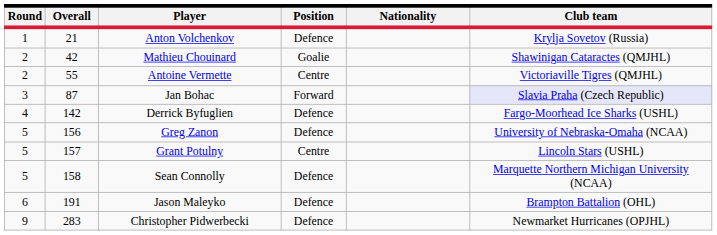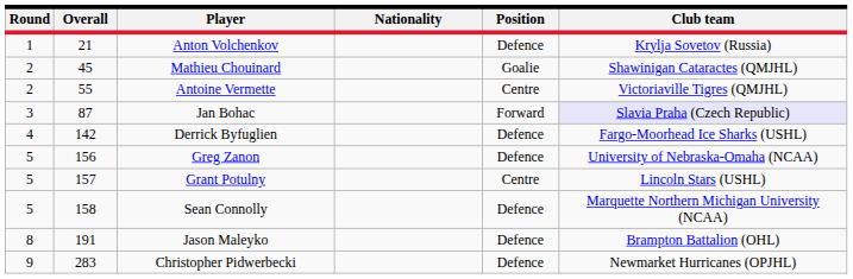columns swapped: Position <-> Nationality
Mathieu Chouinard | Overall: 42 -> 45
Jason Maleyko | Round: 6 -> 8
